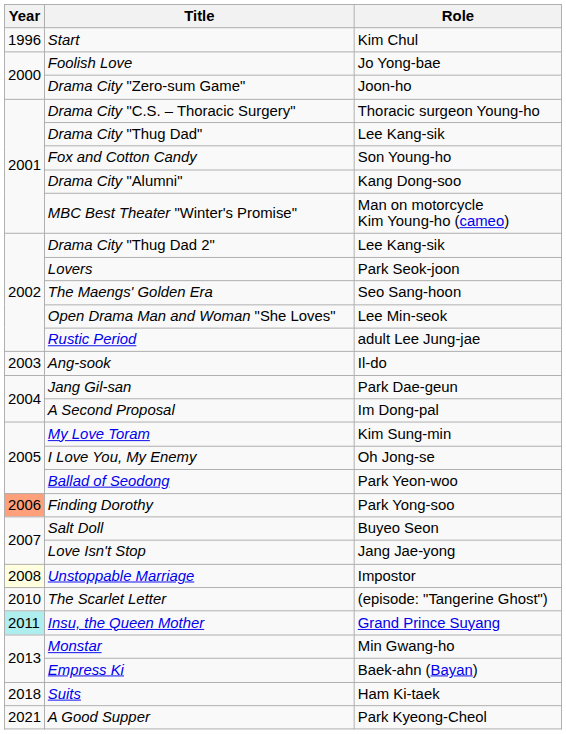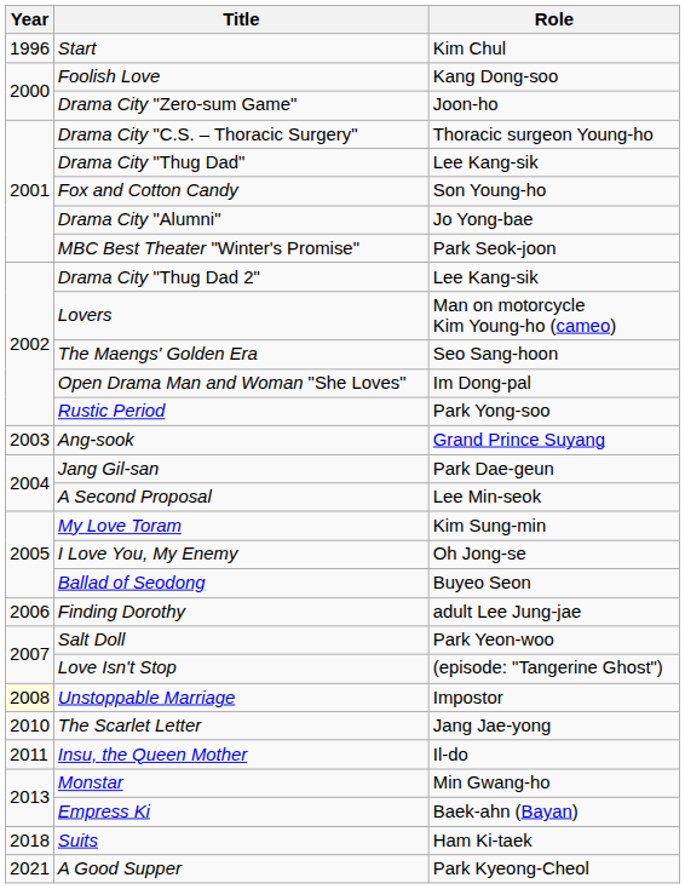Foolish Love | Role: Jo Yong-bae -> Kang Dong-soo
Drama City "Alumni" | Role: Kang Dong-soo -> Jo Yong-bae
MBC Best Theater "Winter's Promise" | Role: Man on motorcycle Kim Young-ho (cameo) -> Park Seok-joon
Lovers | Role: Park Seok-joon -> Man on motorcycle Kim Young-ho (cameo)
Open Drama Man and Woman "She Loves" | Role: Lee Min-seok -> Im Dong-pal
Rustic Period | Role: adult Lee Jung-jae -> Park Yong-soo
Ang-sook | Role: Il-do -> Grand Prince Suyang
A Second Proposal | Role: Im Dong-pal -> Lee Min-seok
Ballad of Seodong | Role: Park Yeon-woo -> Buyeo Seon
Finding Dorothy | Year: lightsalmon background -> no background
Finding Dorothy | Role: Park Yong-soo -> adult Lee Jung-jae
Salt Doll | Role: Buyeo Seon -> Park Yeon-woo
Love Isn't Stop | Role: Jang Jae-yong -> (episode: "Tangerine Ghost")
The Scarlet Letter | Role: (episode: "Tangerine Ghost") -> Jang Jae-yong
Insu, the Queen Mother | Year: paleturquoise background -> no background
Insu, the Queen Mother | Role: Grand Prince Suyang -> Il-do
